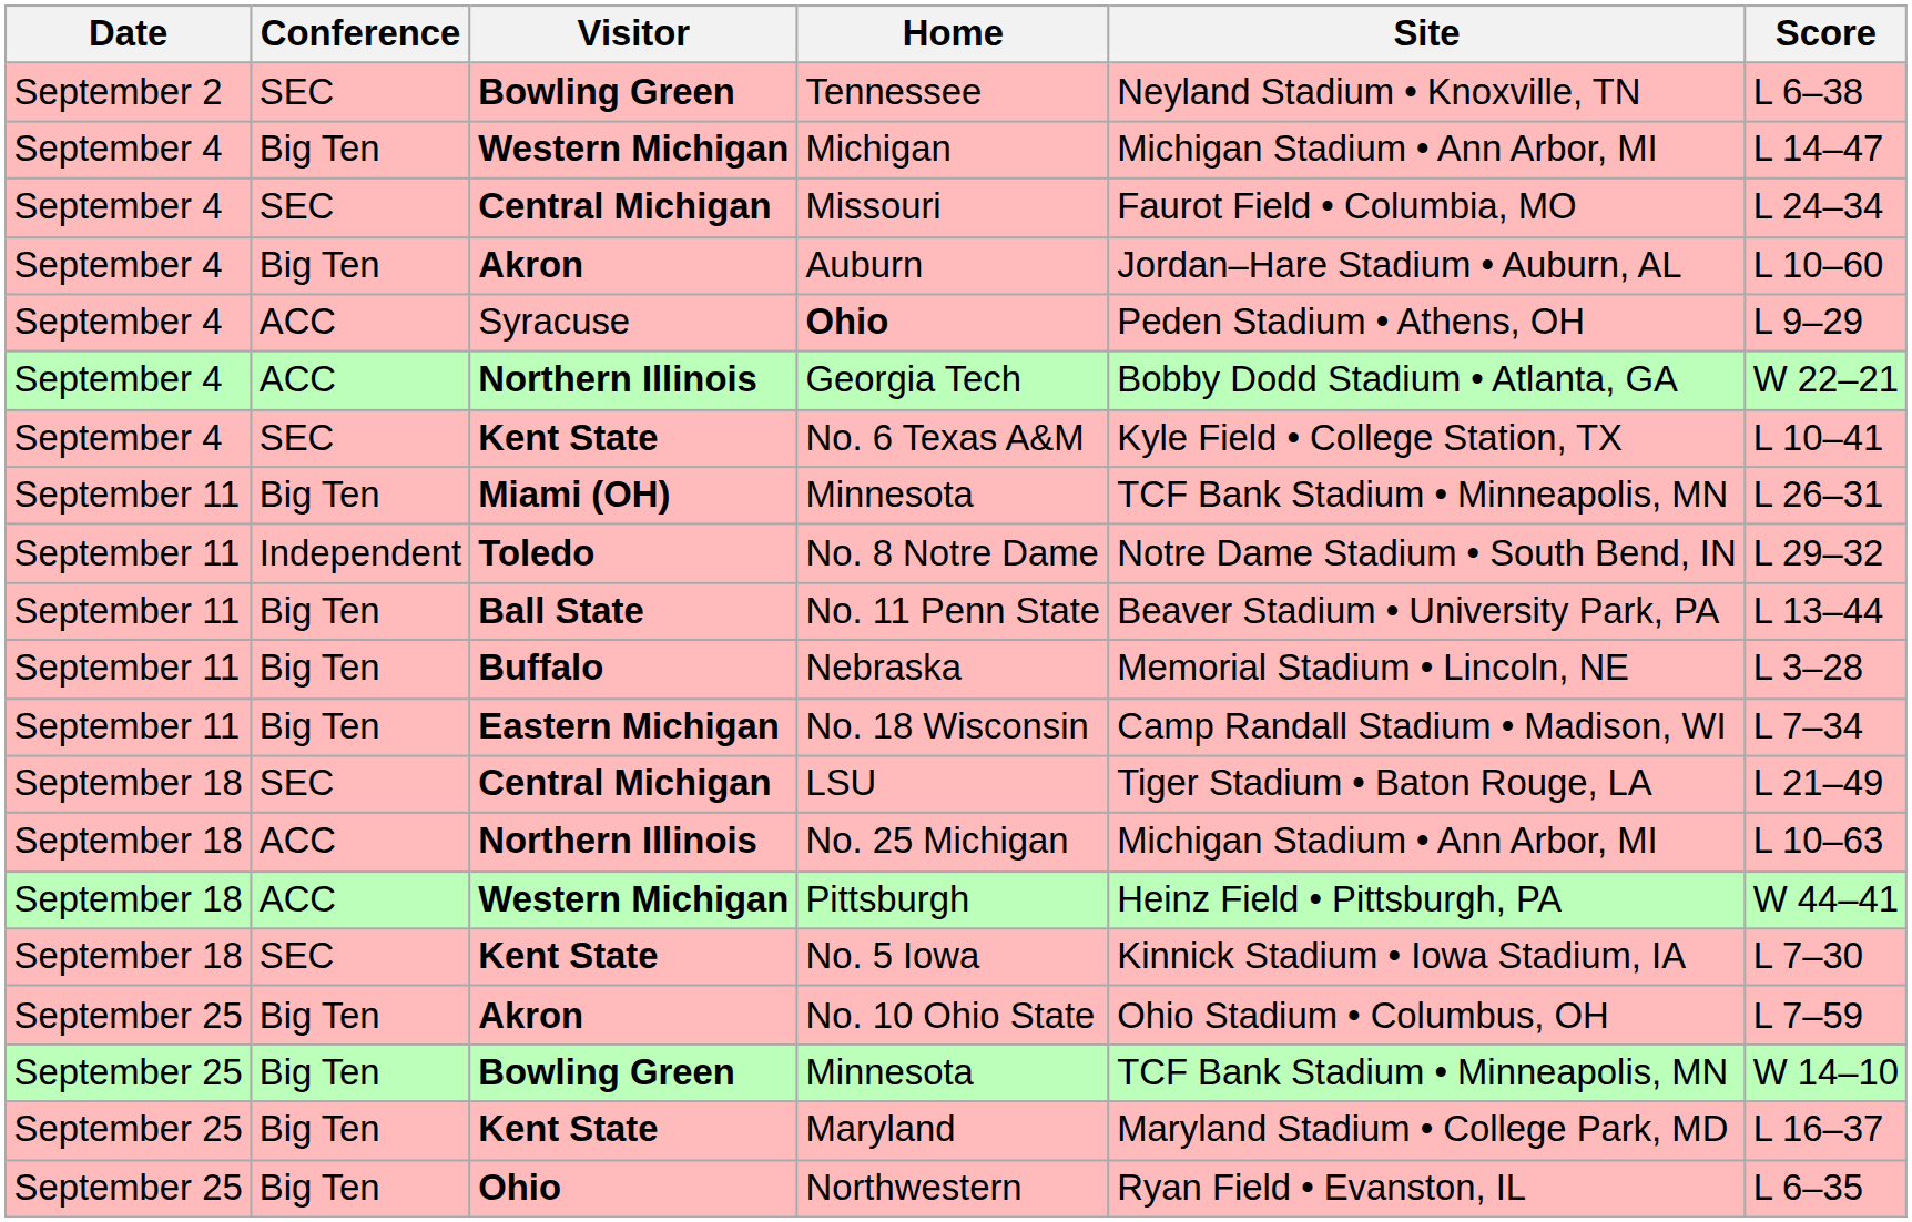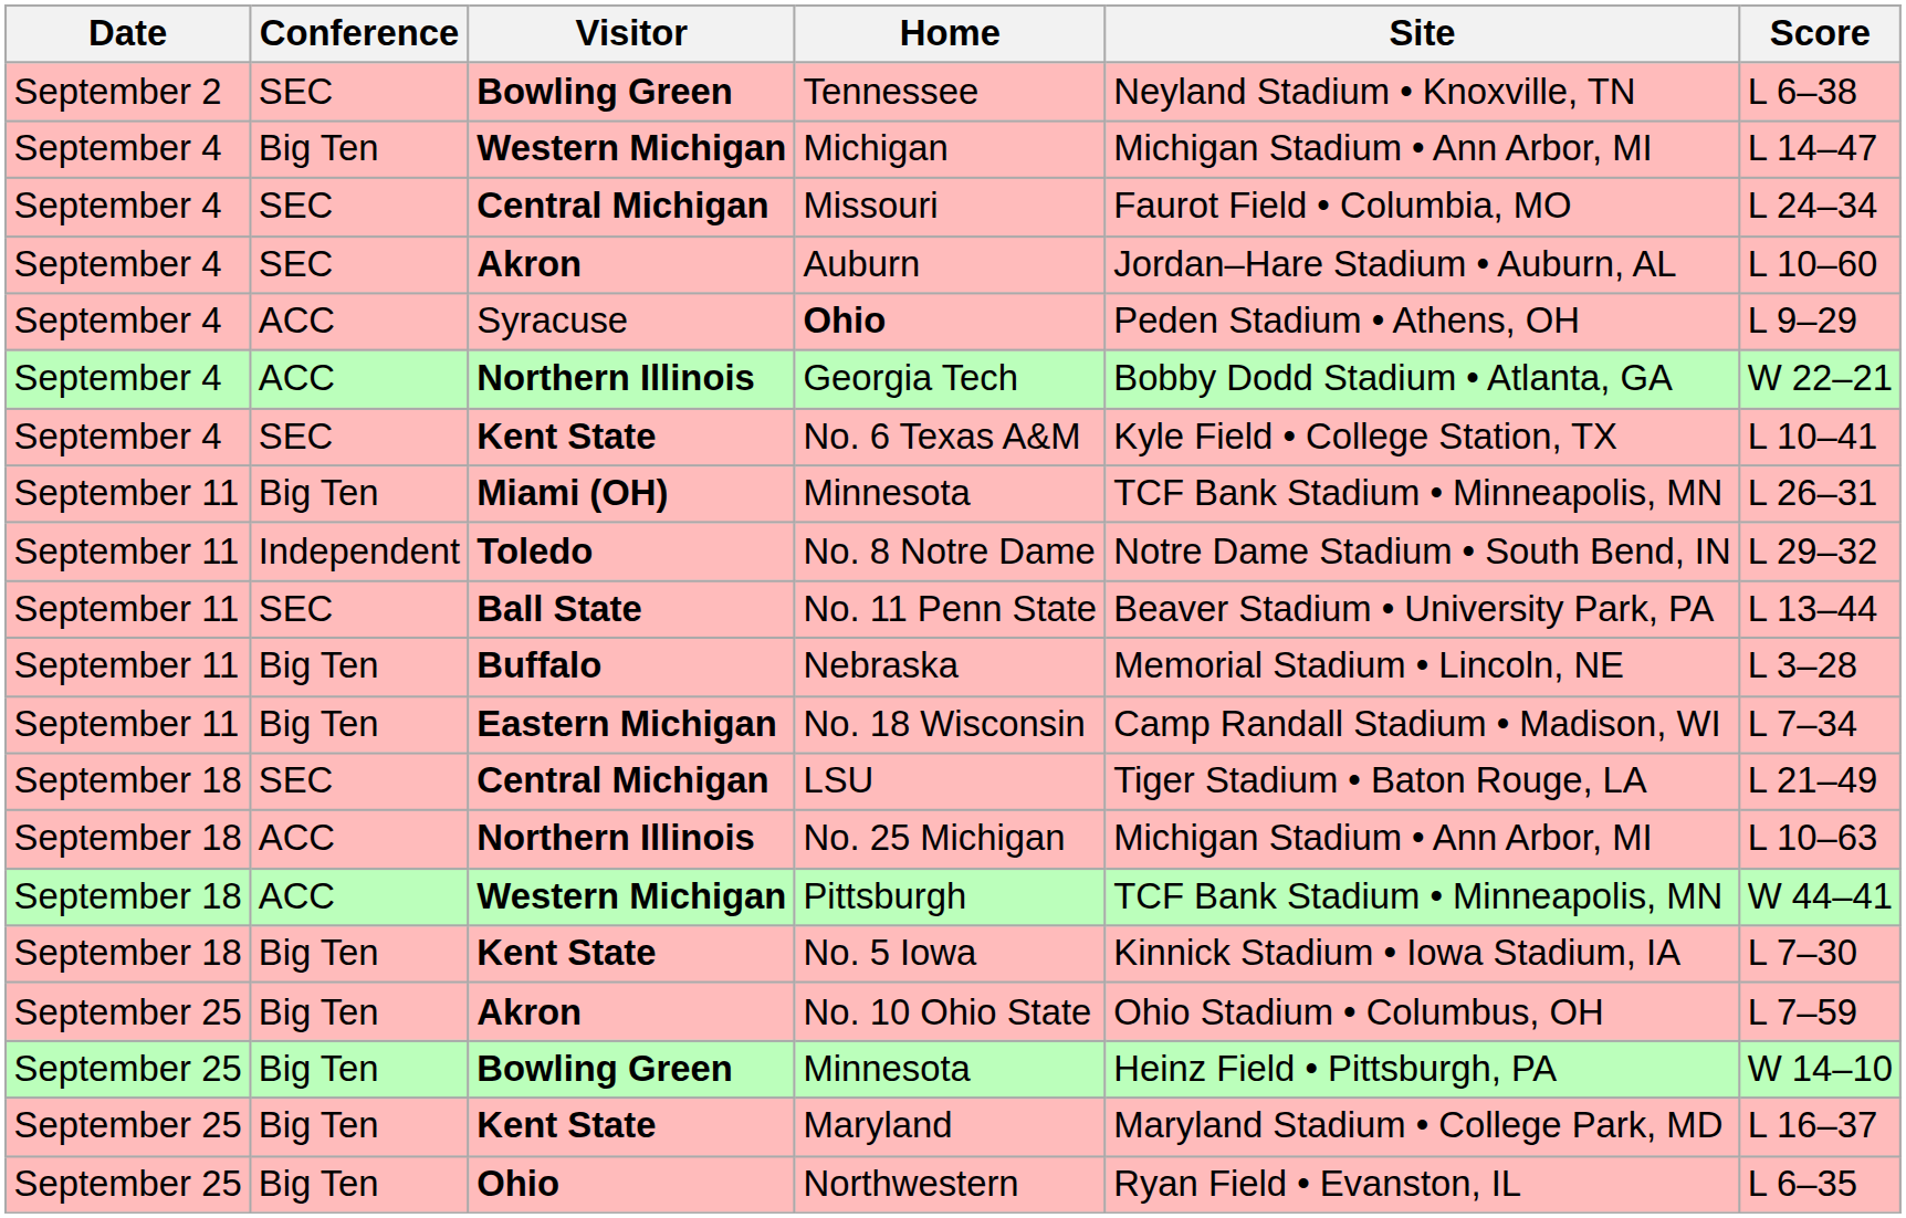Auburn | Conference: Big Ten -> SEC
No. 11 Penn State | Conference: Big Ten -> SEC
Pittsburgh | Site: Heinz Field • Pittsburgh, PA -> TCF Bank Stadium • Minneapolis, MN
No. 5 Iowa | Conference: SEC -> Big Ten
Bowling Green / Minnesota | Site: TCF Bank Stadium • Minneapolis, MN -> Heinz Field • Pittsburgh, PA
